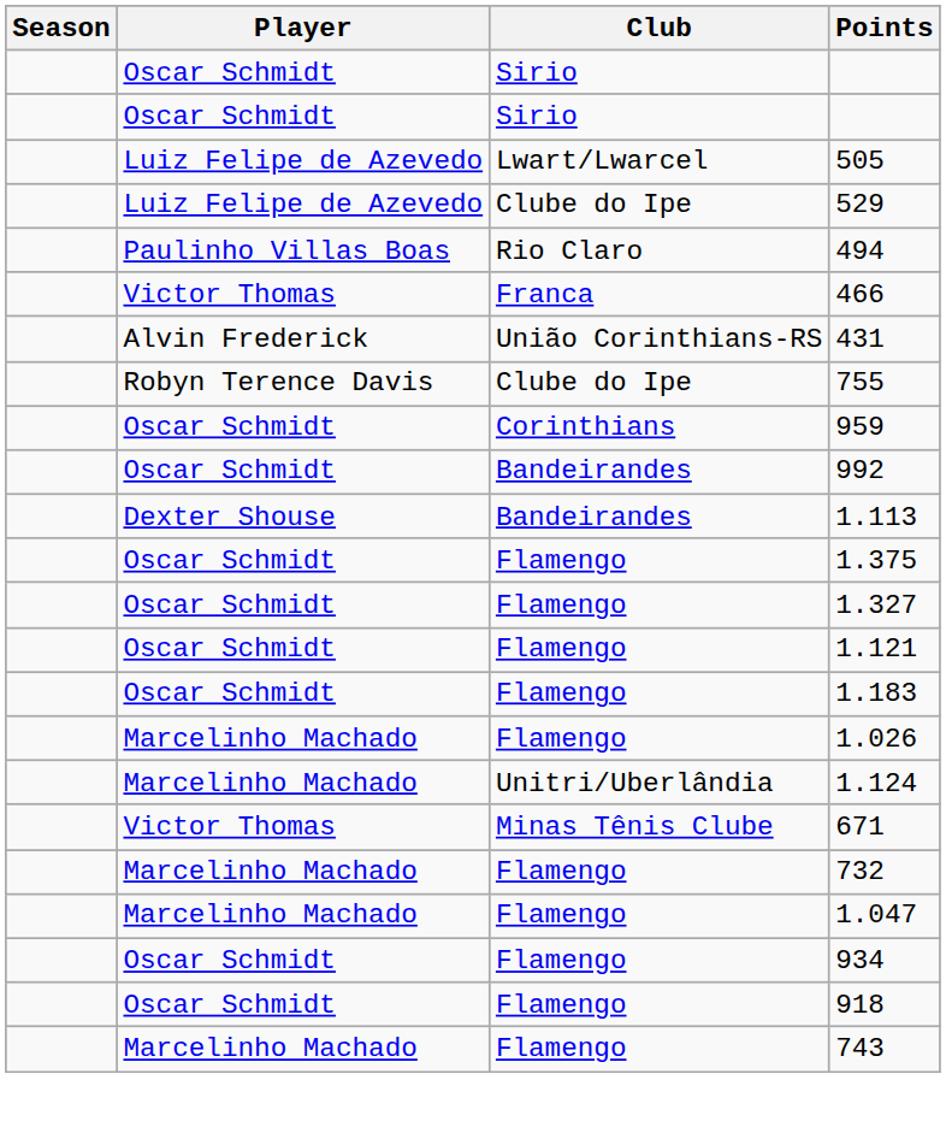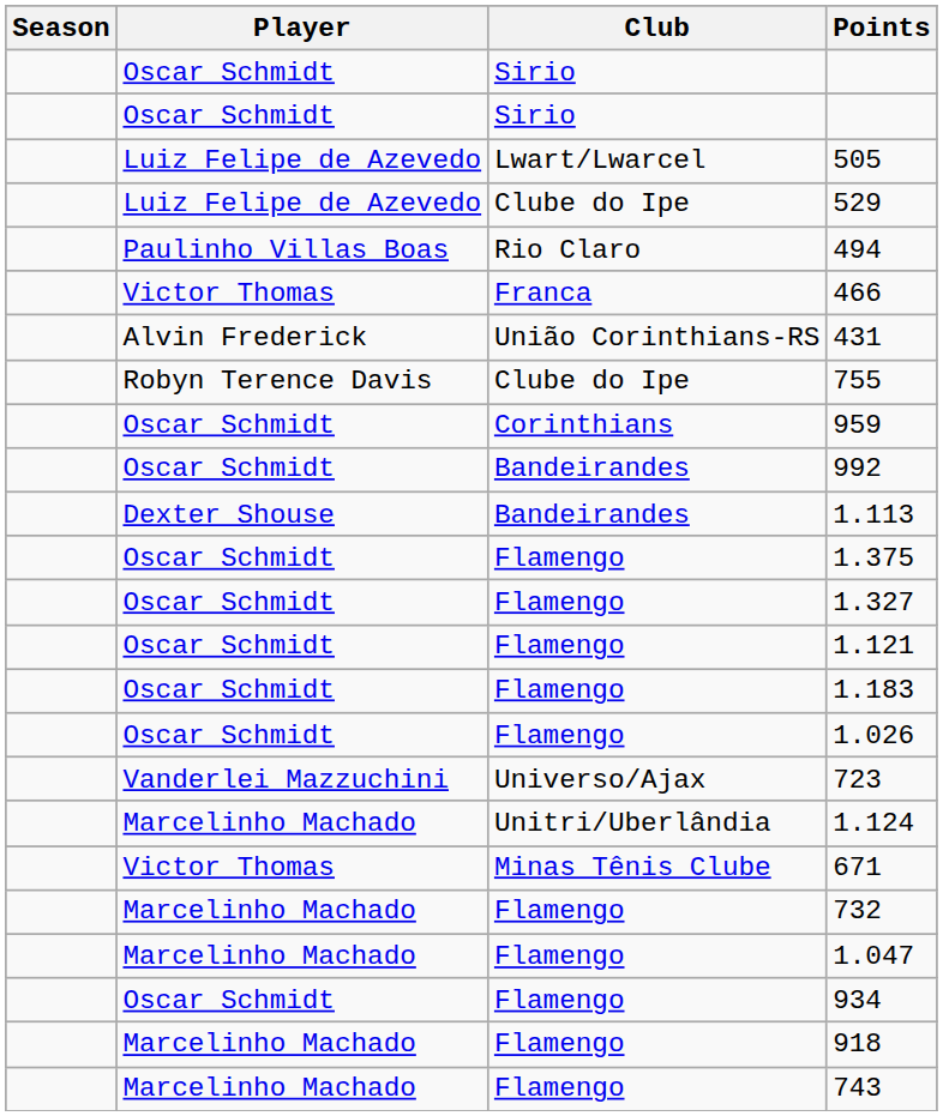1.026 | Player: Marcelinho Machado -> Oscar Schmidt
+ row: Vanderlei Mazzuchini | Universo/Ajax | 723
918 | Player: Oscar Schmidt -> Marcelinho Machado
